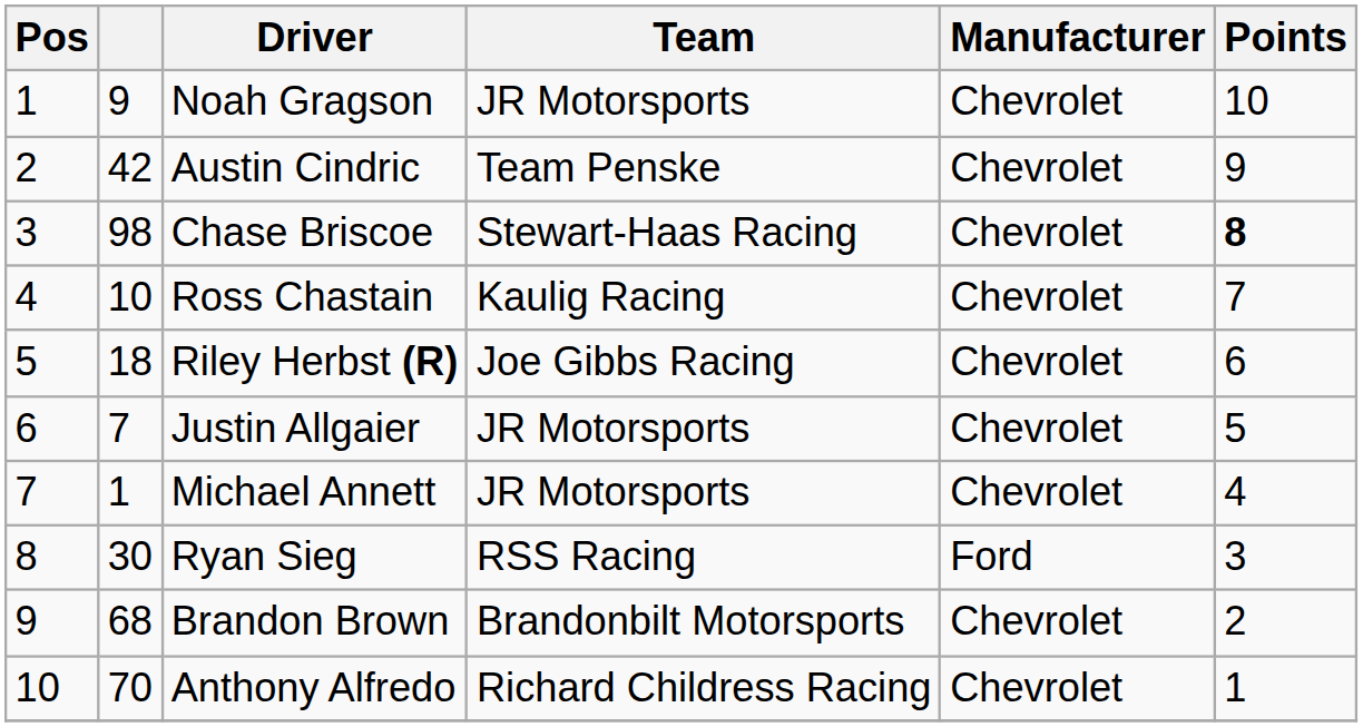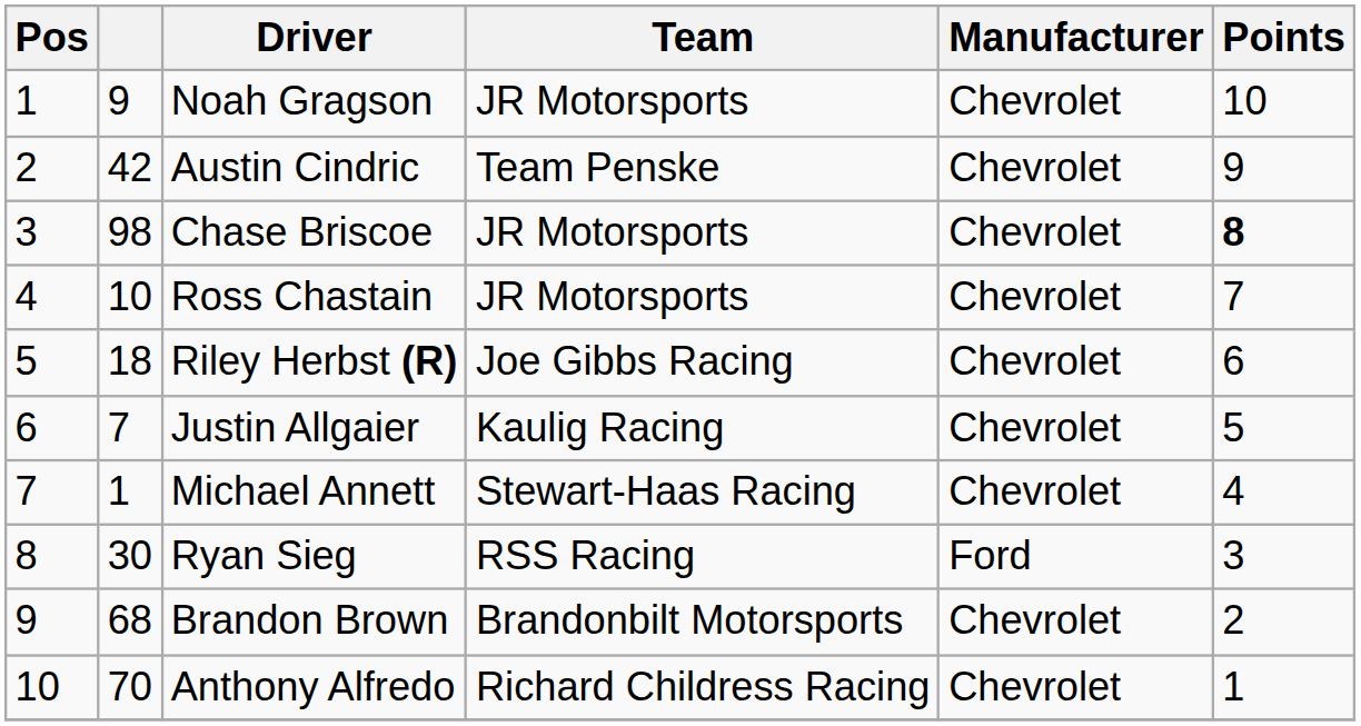Chase Briscoe | Team: Stewart-Haas Racing -> JR Motorsports
Ross Chastain | Team: Kaulig Racing -> JR Motorsports
Justin Allgaier | Team: JR Motorsports -> Kaulig Racing
Michael Annett | Team: JR Motorsports -> Stewart-Haas Racing
